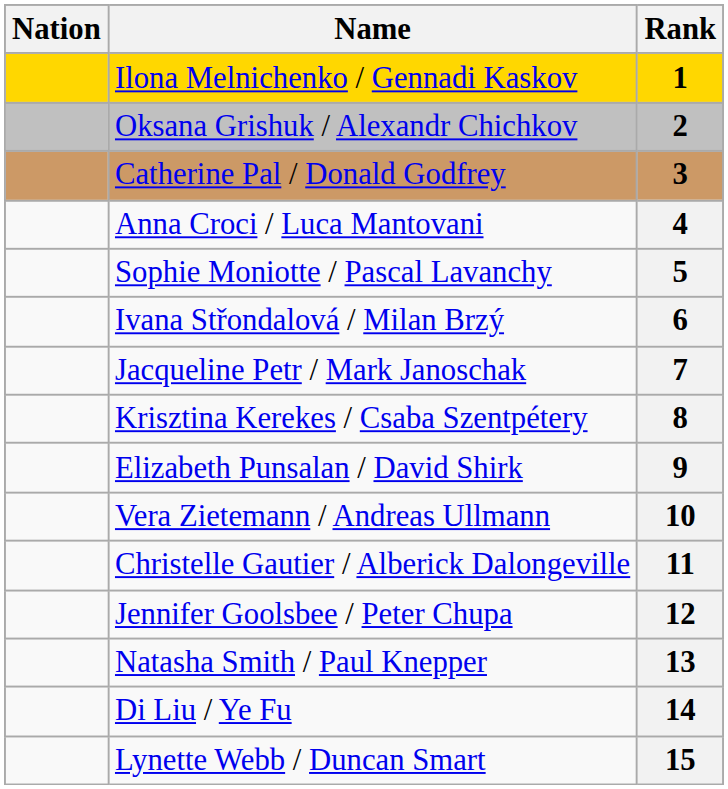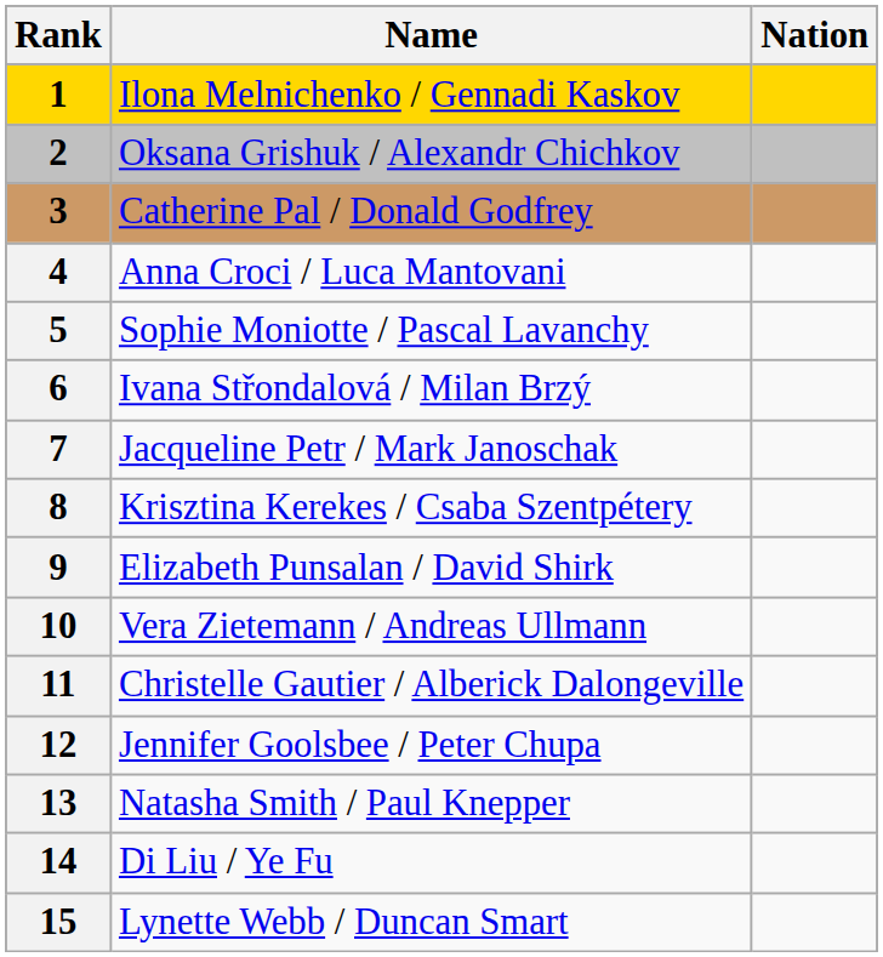columns swapped: Rank <-> Nation
